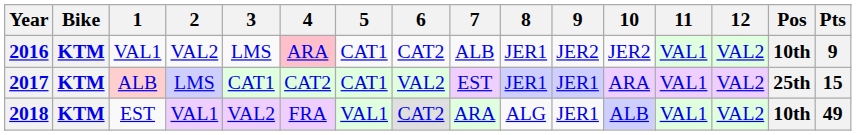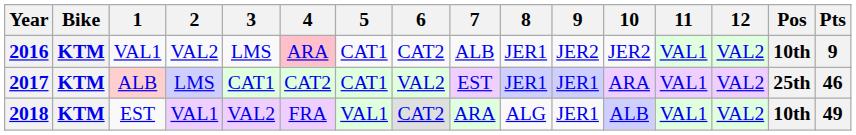2017 | Pts: 15 -> 46
